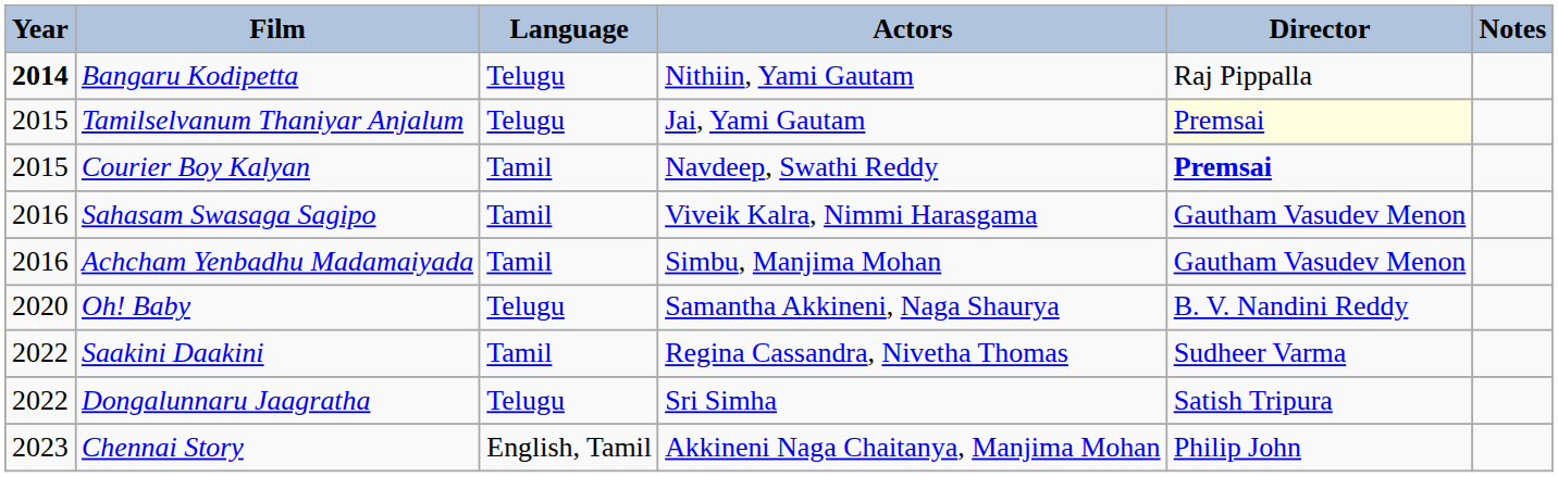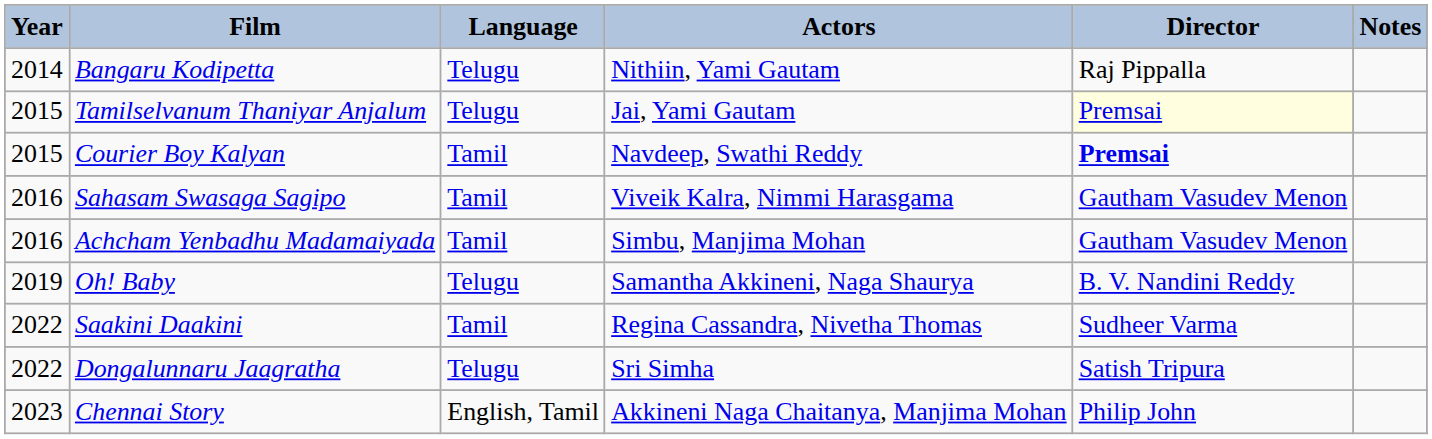Bangaru Kodipetta | Year: bold -> normal
Oh! Baby | Year: 2020 -> 2019
